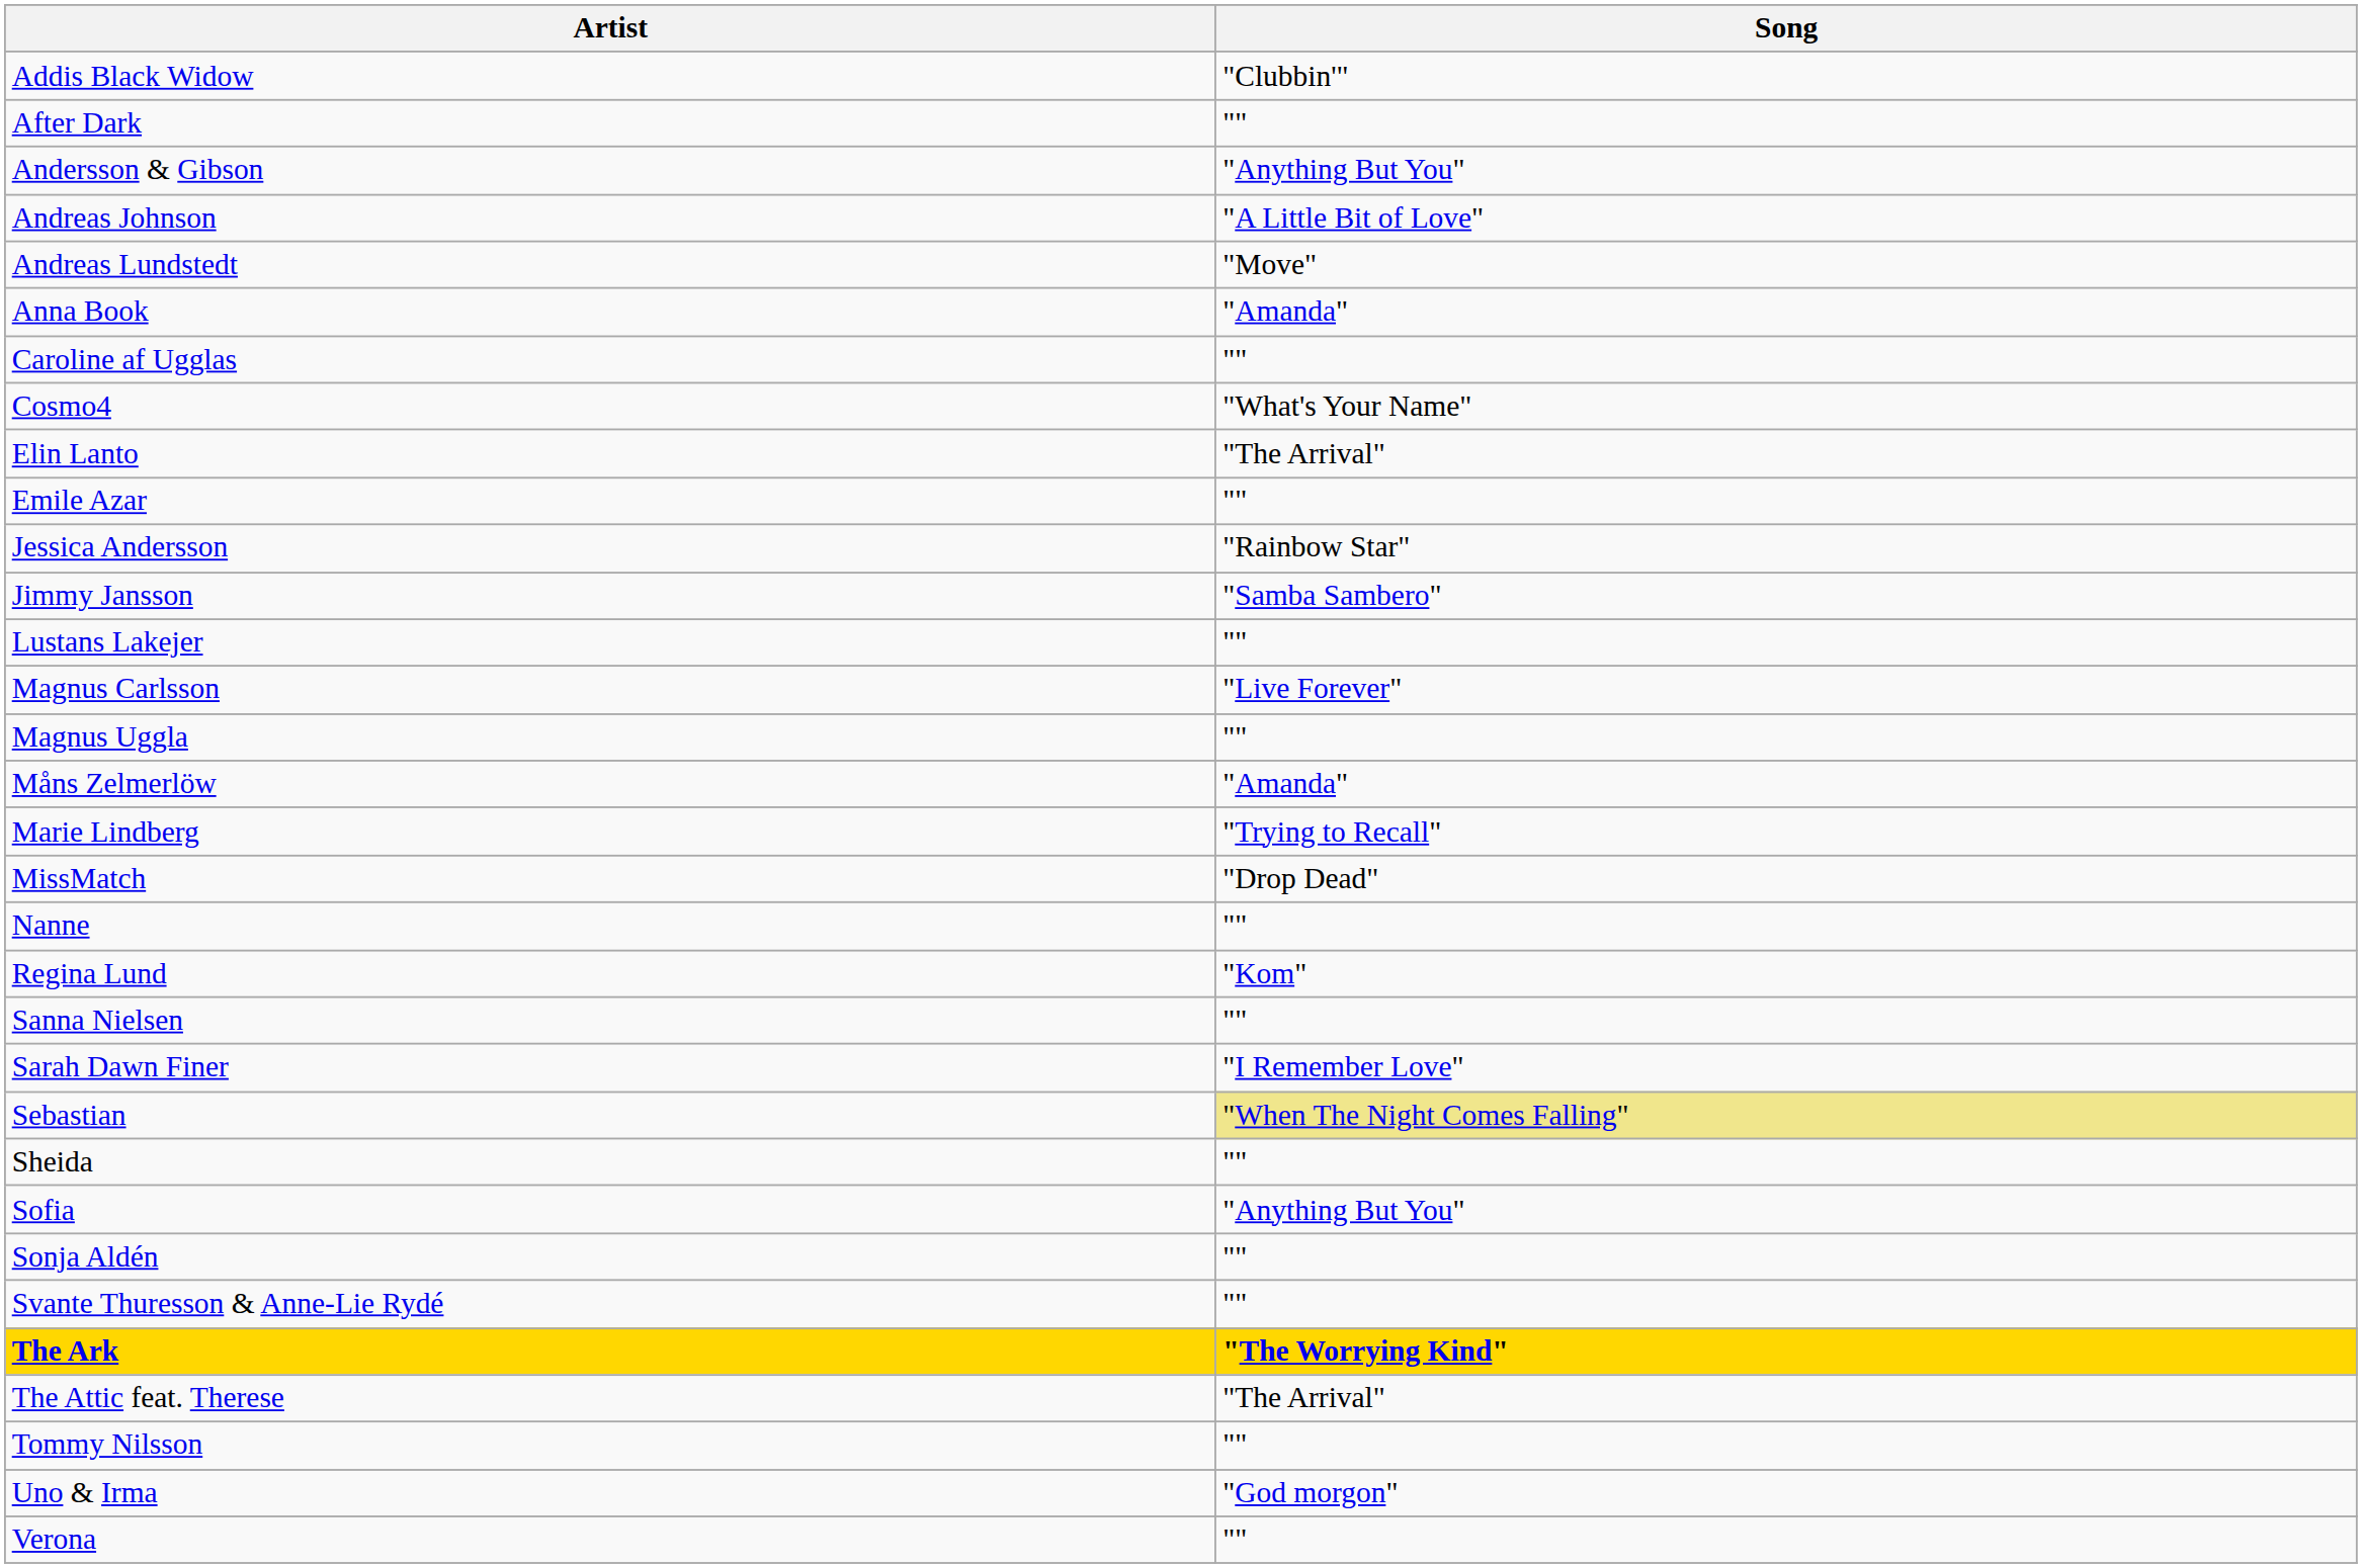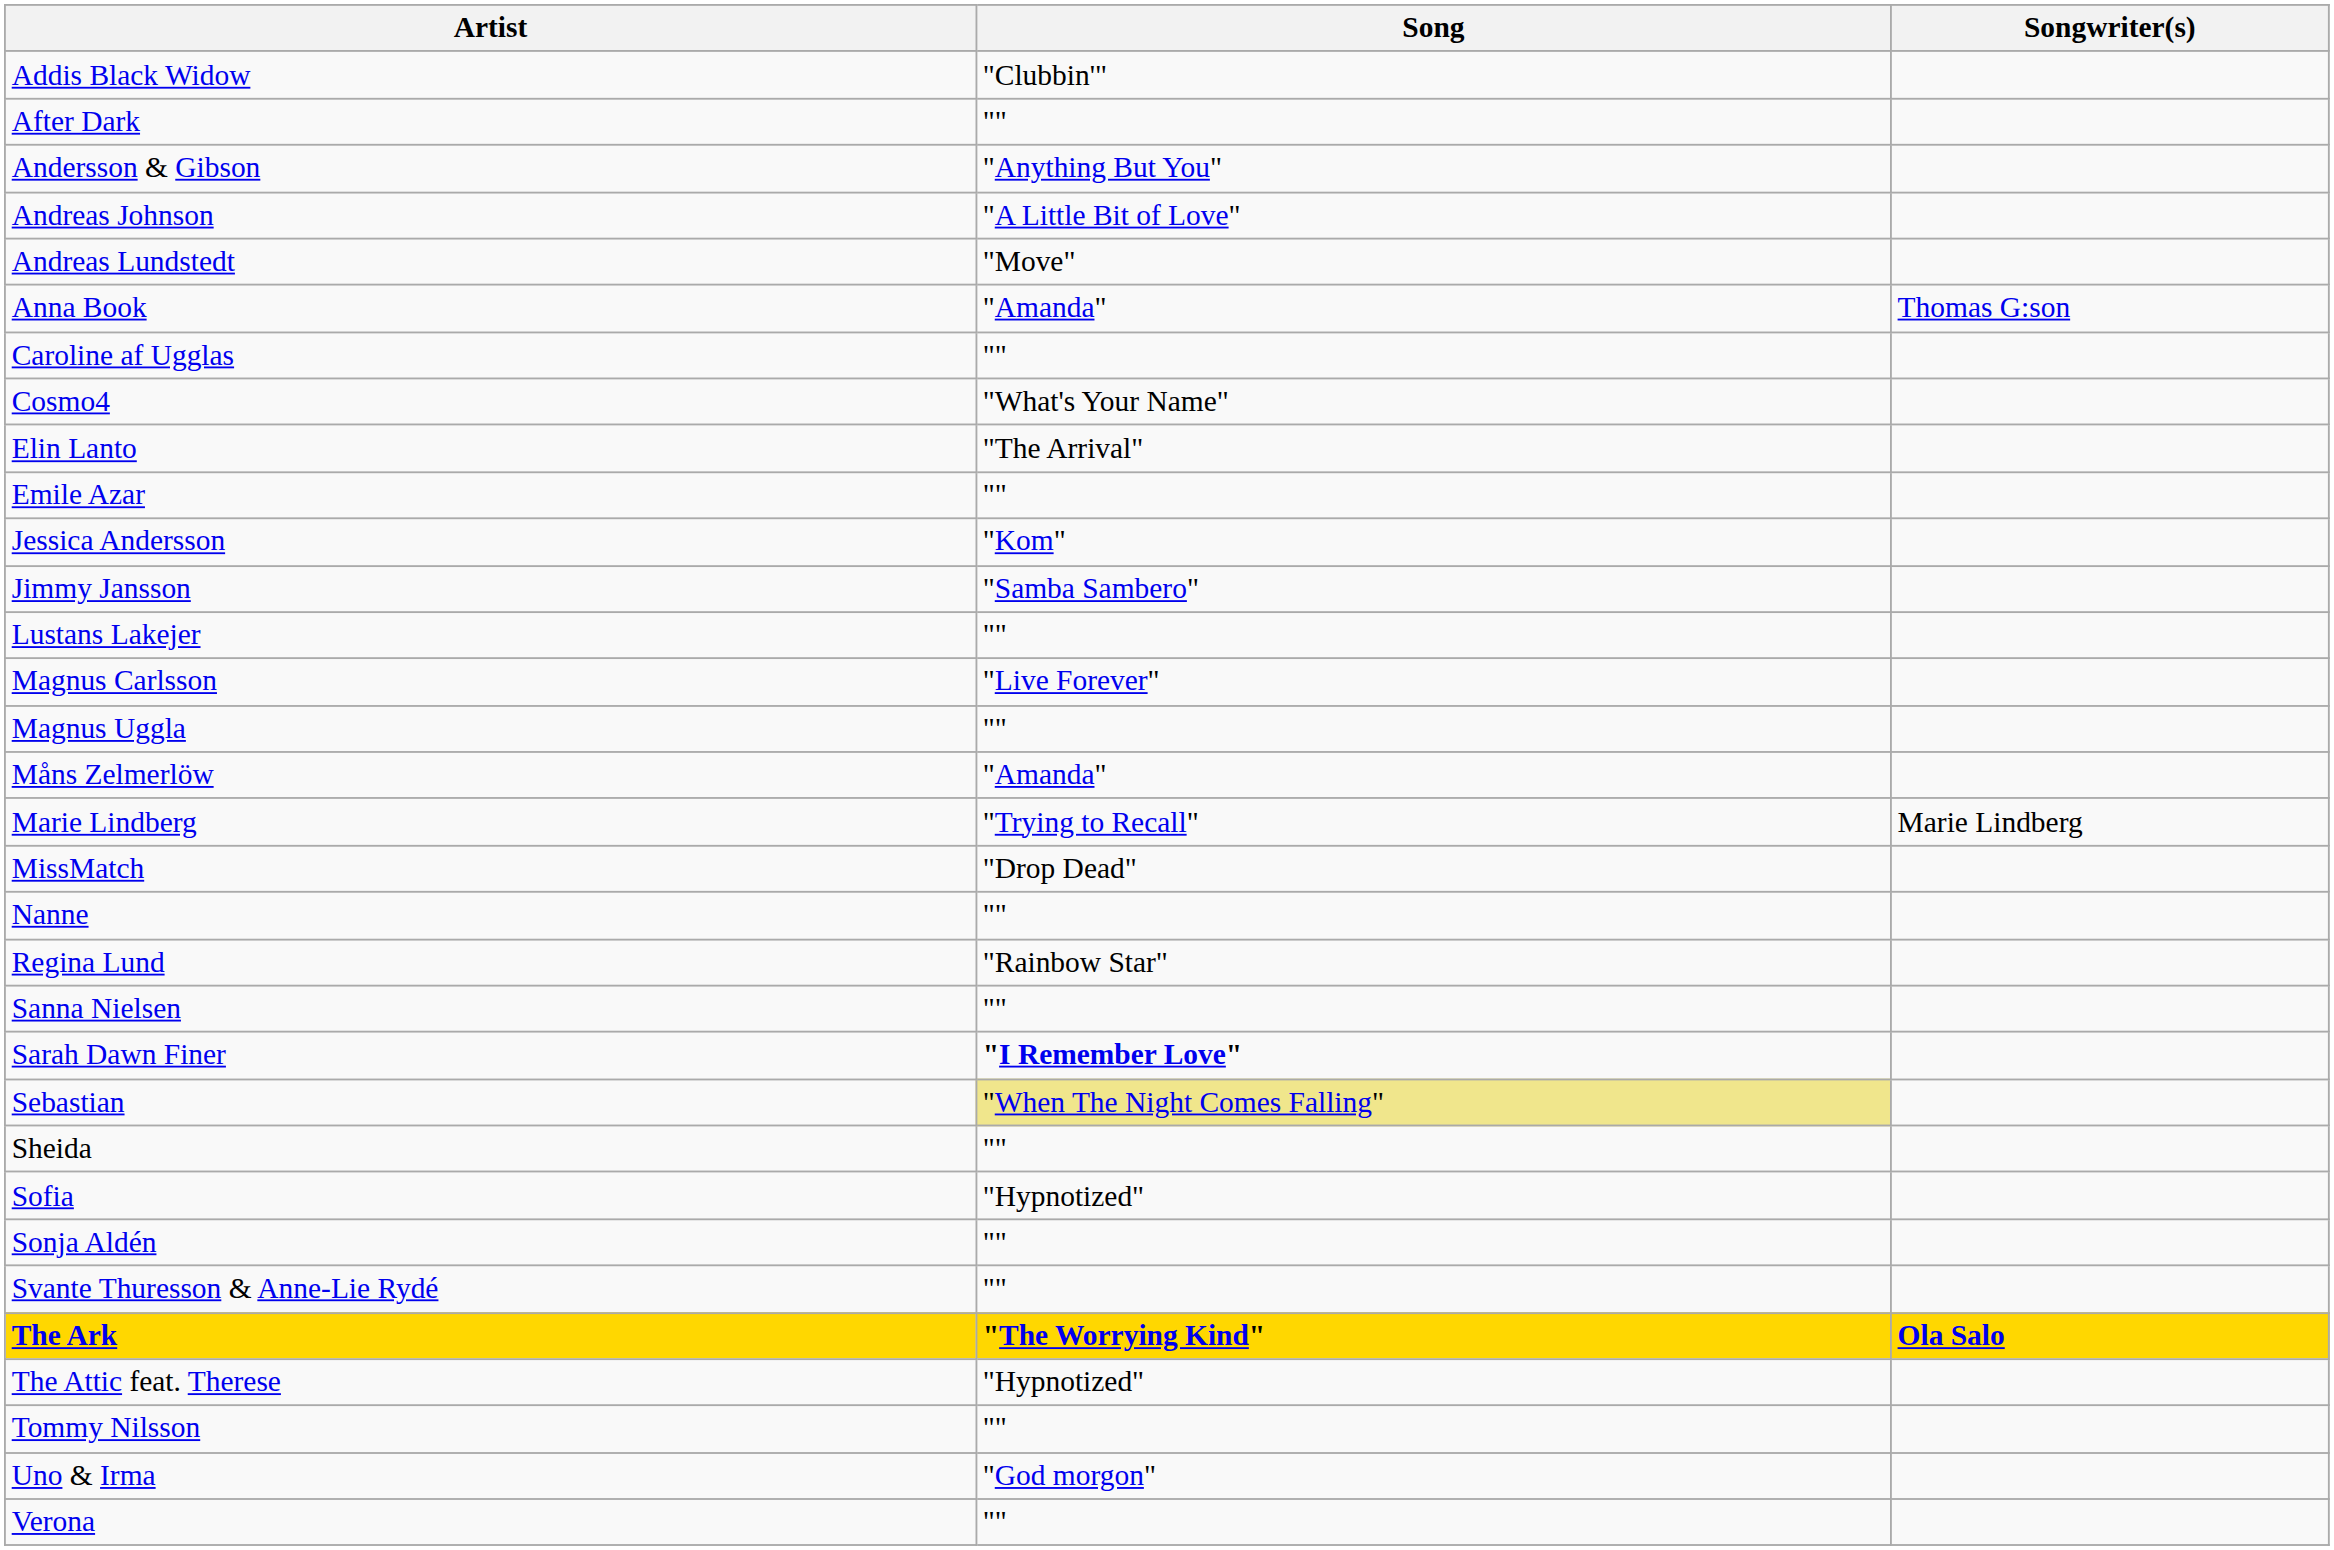+ column: Songwriter(s) | Thomas G:son | Marie Lindberg | Ola Salo
Jessica Andersson | Song: "Rainbow Star" -> "Kom"
Regina Lund | Song: "Kom" -> "Rainbow Star"
Sarah Dawn Finer | Song: normal -> bold
Sofia | Song: "Anything But You" -> "Hypnotized"
The Attic feat. Therese | Song: "The Arrival" -> "Hypnotized"
